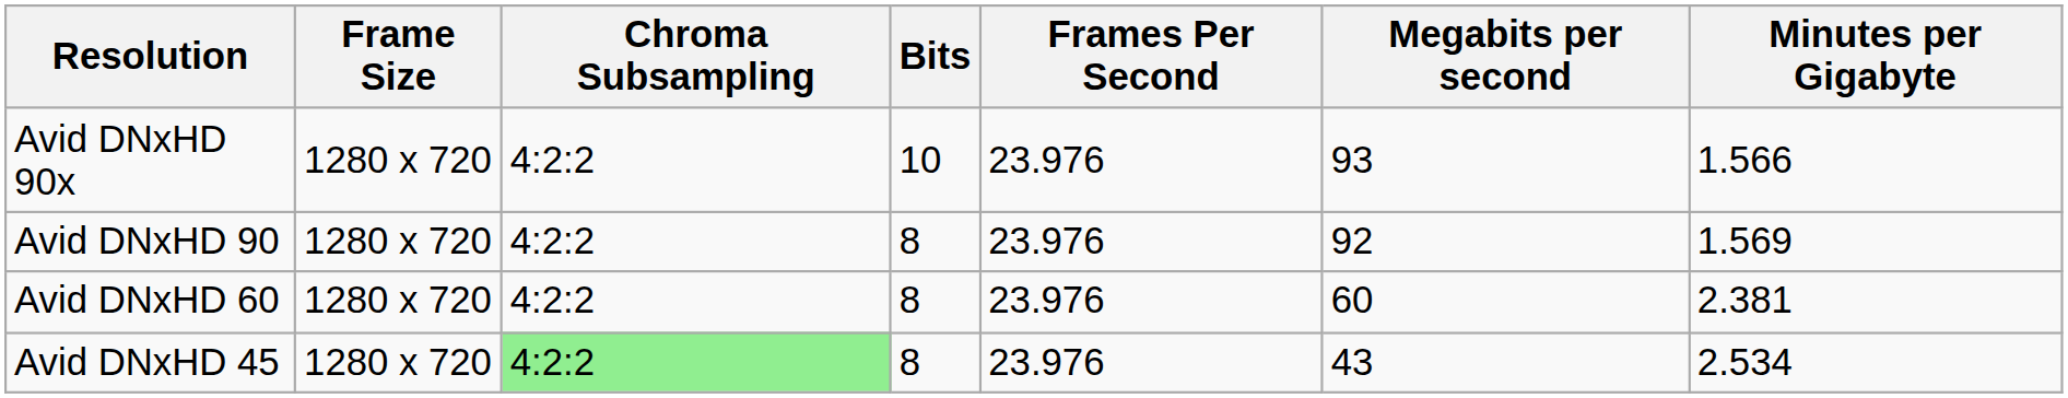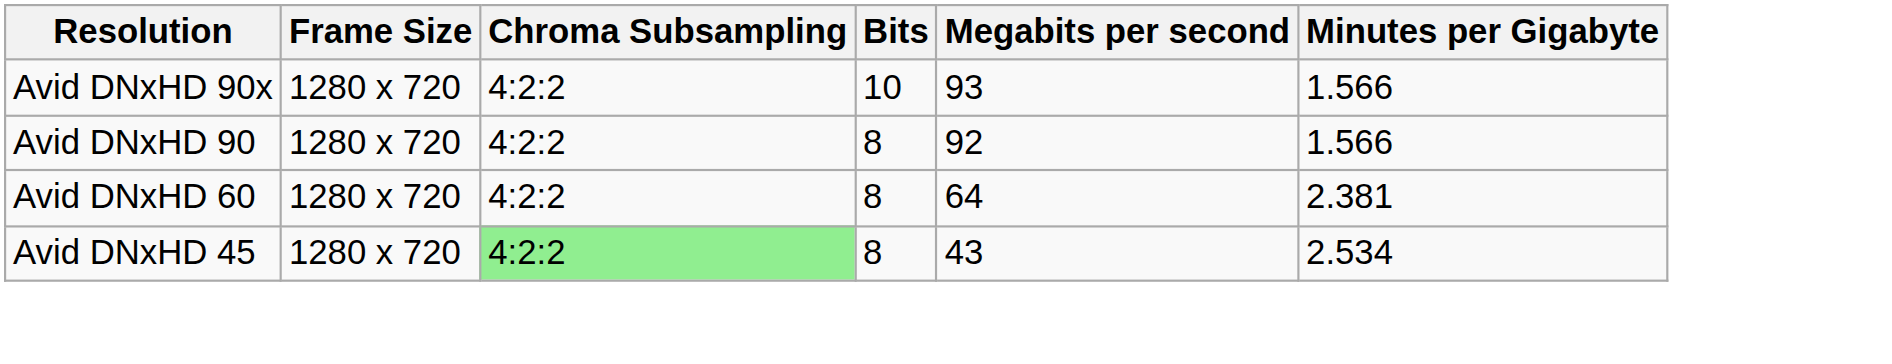- column: Frames Per Second | 23.976 | 23.976 | 23.976 | 23.976
Avid DNxHD 90 | Minutes per Gigabyte: 1.569 -> 1.566
Avid DNxHD 60 | Megabits per second: 60 -> 64
